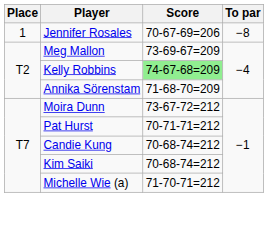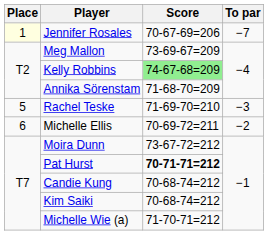Jennifer Rosales | Place: no background -> lightyellow background
Jennifer Rosales | To par: −8 -> −7
+ row: 5 | Rachel Teske | 71-69-70=210 | −3
+ row: 6 | Michelle Ellis | 70-69-72=211 | −2
Pat Hurst | Score: normal -> bold
